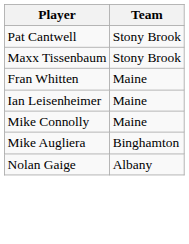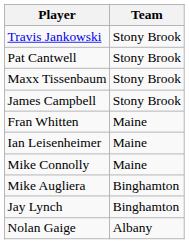+ row: Travis Jankowski | Stony Brook
+ row: James Campbell | Stony Brook
+ row: Jay Lynch | Binghamton
